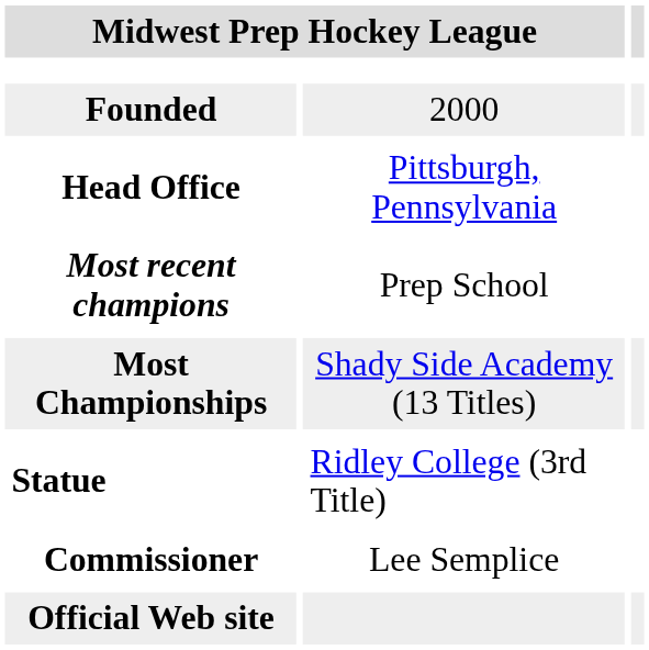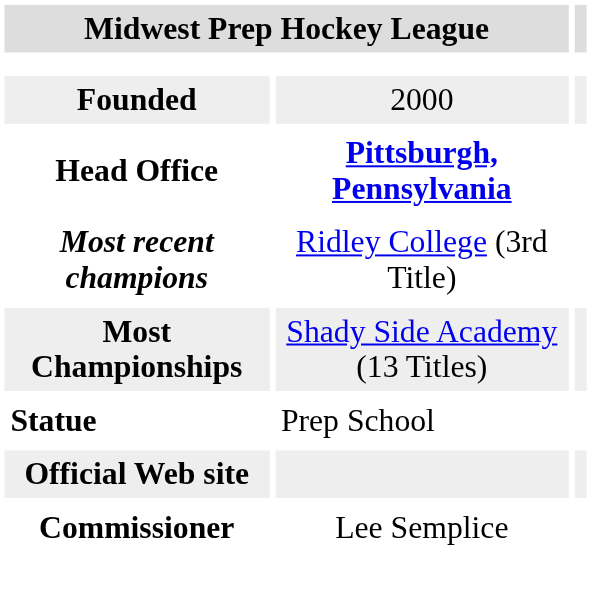Head Office | column 2: normal -> bold
Most recent champions | column 2: Prep School -> Ridley College (3rd Title)
Statue | column 2: Ridley College (3rd Title) -> Prep School
rows swapped: Official Web site <-> Commissioner
